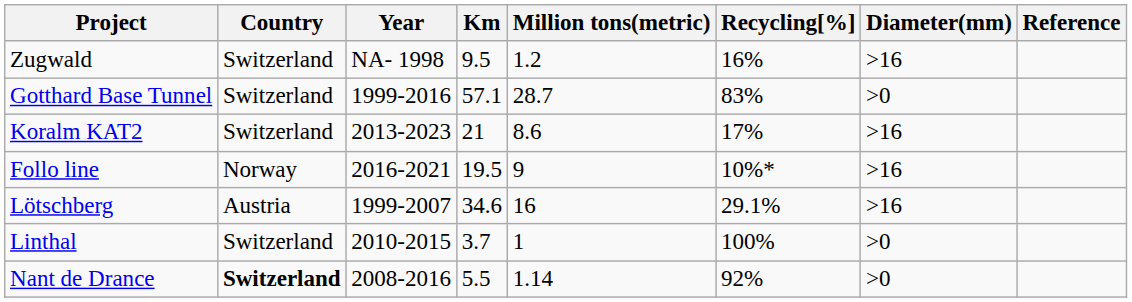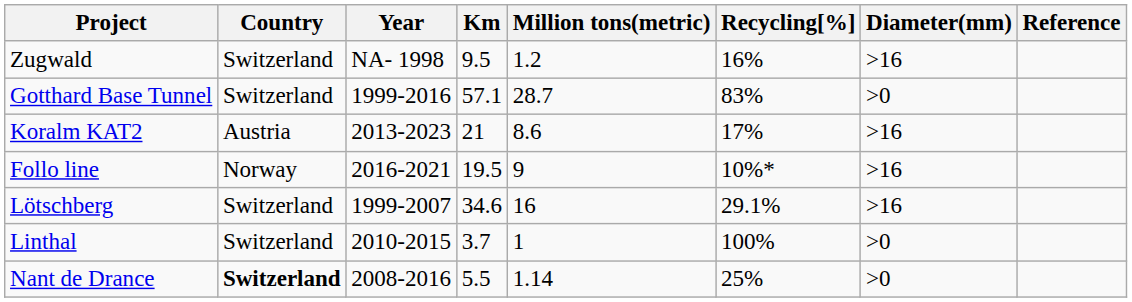Koralm KAT2 | Country: Switzerland -> Austria
Lötschberg | Country: Austria -> Switzerland
Nant de Drance | Recycling[%]: 92% -> 25%
